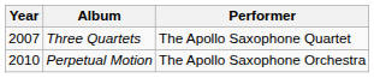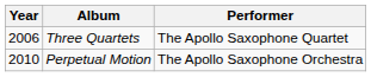Three Quartets | Year: 2007 -> 2006
